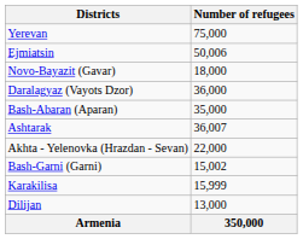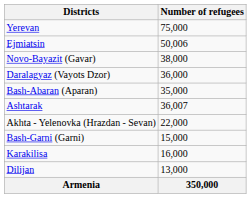Novo-Bayazit (Gavar) | Number of refugees: 18,000 -> 38,000
Bash-Garni (Garni) | Number of refugees: 15,002 -> 15,000
Karakilisa | Number of refugees: 15,999 -> 16,000
